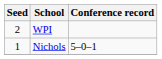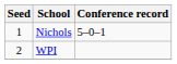rows swapped: Nichols <-> WPI
